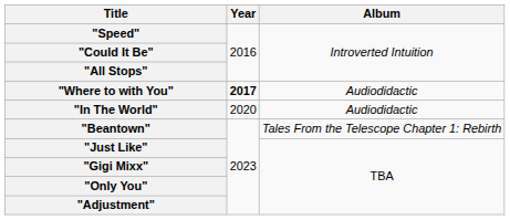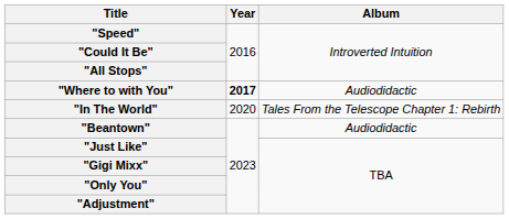"In The World" | Album: Audiodidactic -> Tales From the Telescope Chapter 1: Rebirth
"Beantown" | Album: Tales From the Telescope Chapter 1: Rebirth -> Audiodidactic
